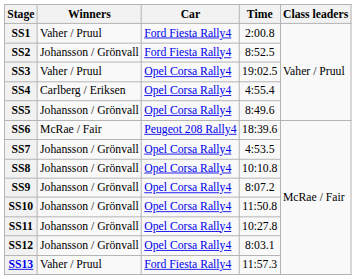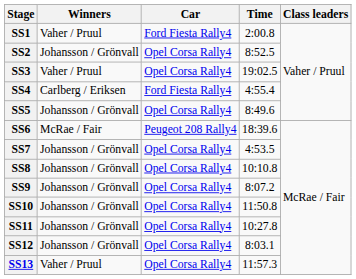SS2 | Car: Ford Fiesta Rally4 -> Opel Corsa Rally4
SS4 | Car: Opel Corsa Rally4 -> Ford Fiesta Rally4
SS13 | Car: Ford Fiesta Rally4 -> Opel Corsa Rally4
